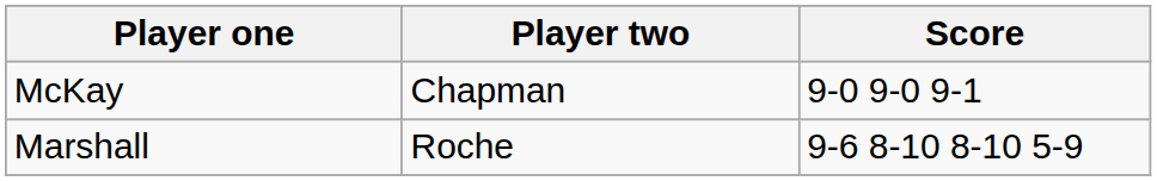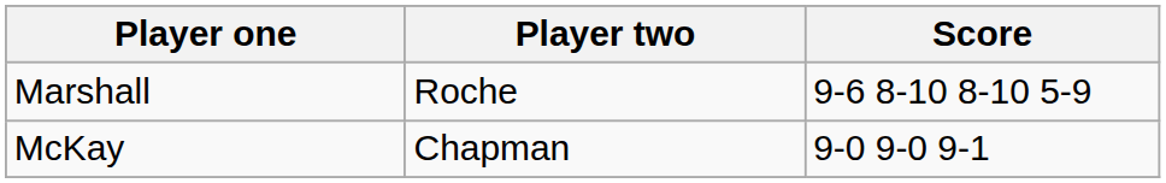rows swapped: McKay <-> Marshall
